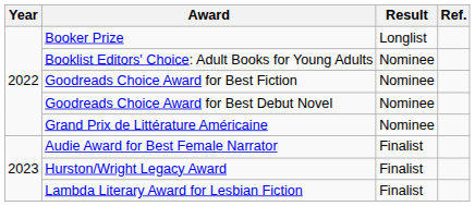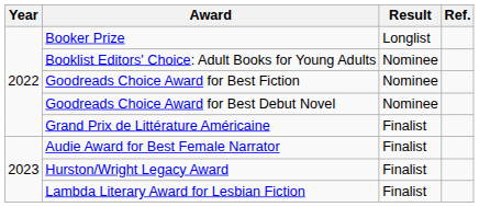Grand Prix de Littérature Américaine | Result: Nominee -> Finalist
